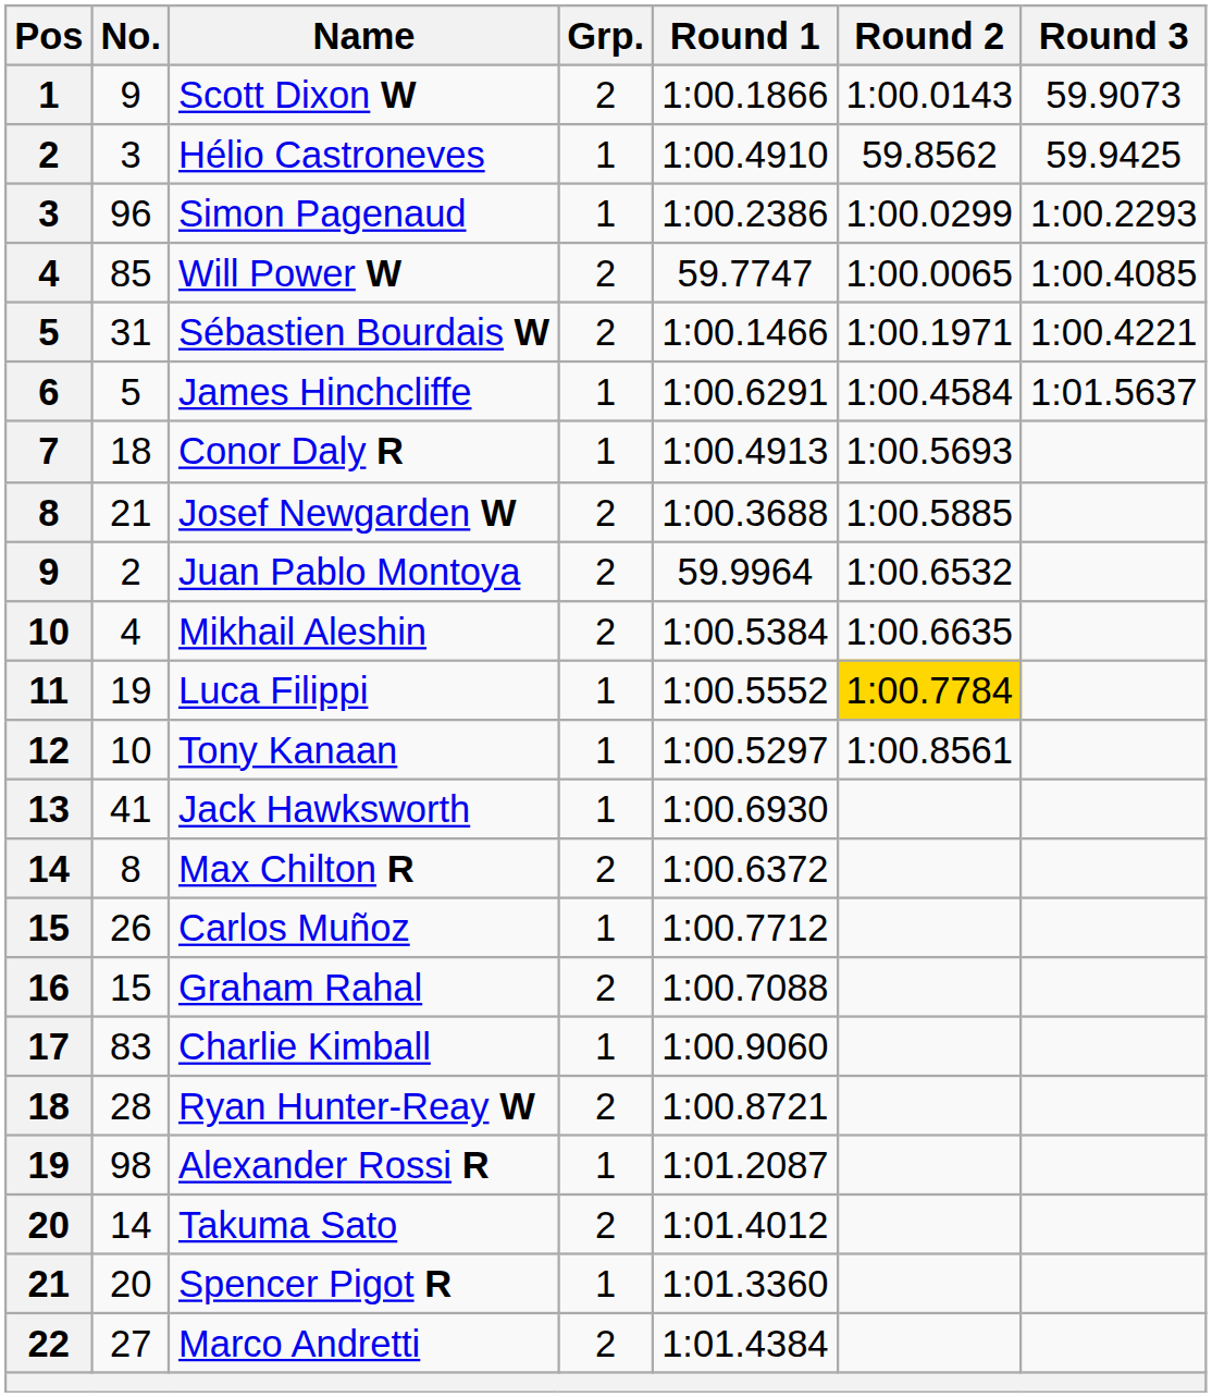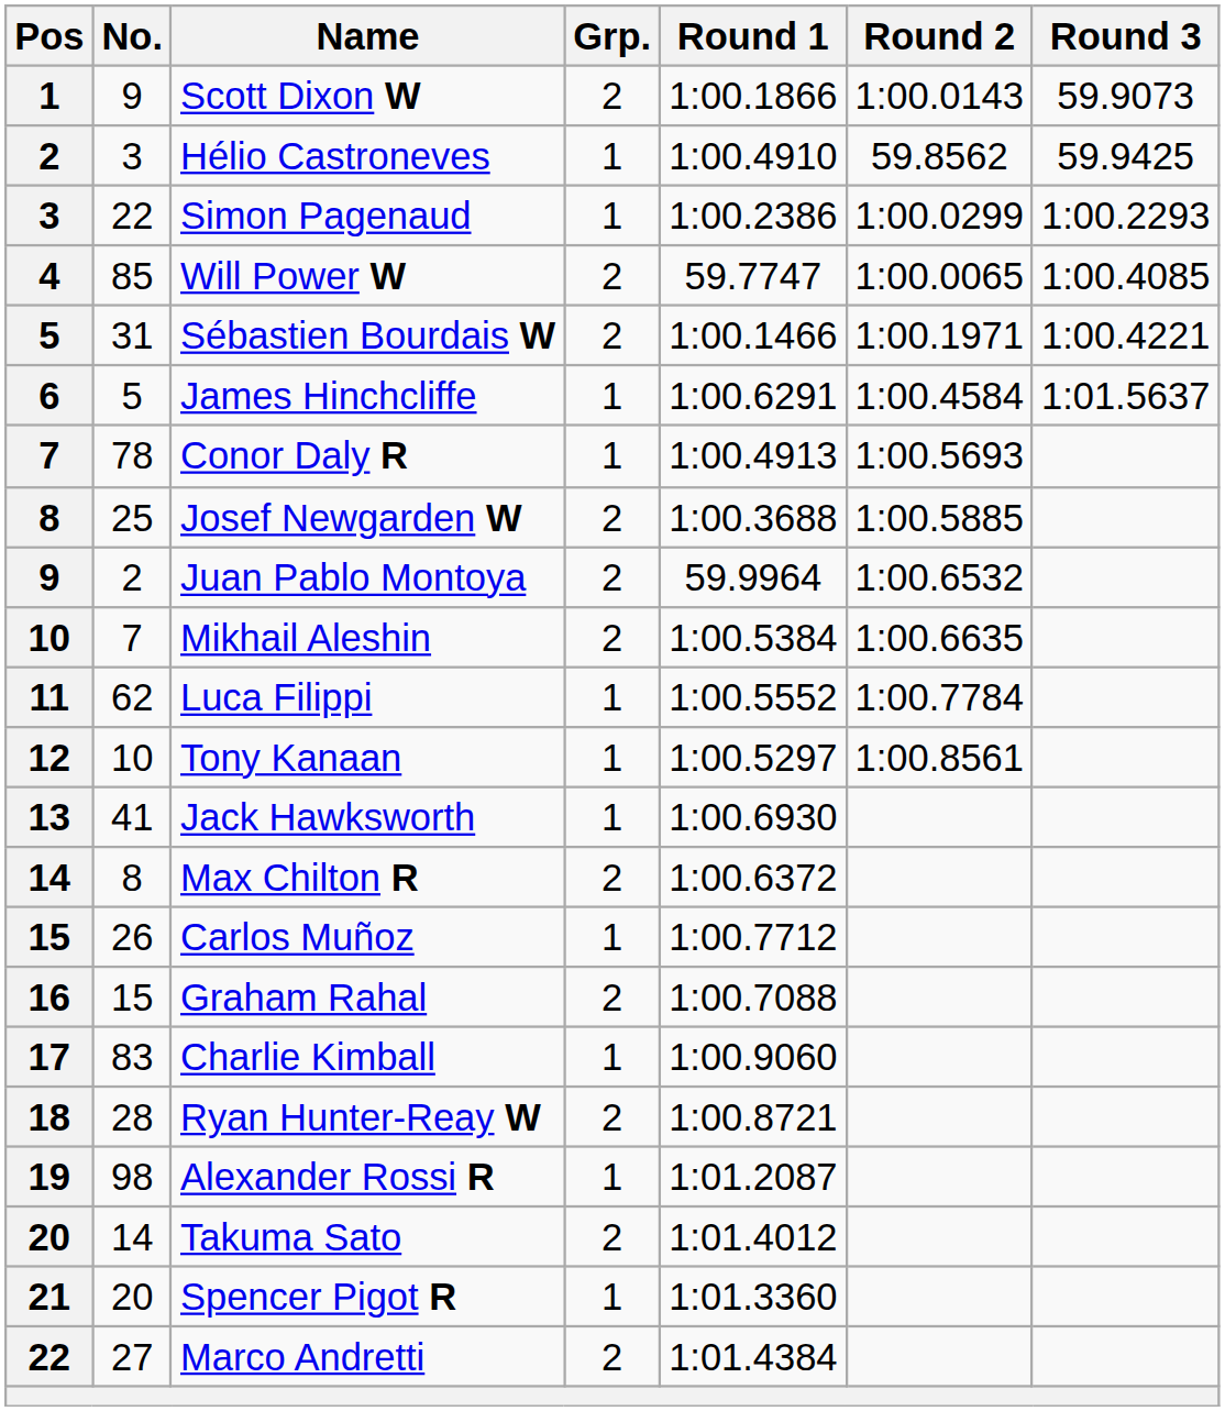Simon Pagenaud | No.: 96 -> 22
Conor Daly R | No.: 18 -> 78
Josef Newgarden W | No.: 21 -> 25
Mikhail Aleshin | No.: 4 -> 7
Luca Filippi | No.: 19 -> 62
Luca Filippi | Round 2: gold background -> no background
